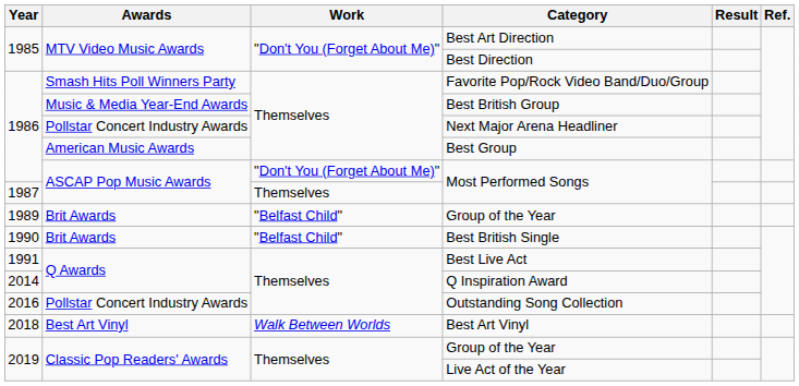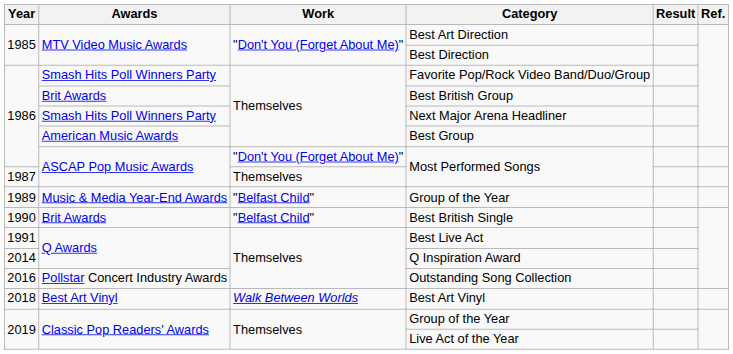Best British Group | Awards: Music & Media Year-End Awards -> Brit Awards
Next Major Arena Headliner | Awards: Pollstar Concert Industry Awards -> Smash Hits Poll Winners Party
1989 / Group of the Year | Awards: Brit Awards -> Music & Media Year-End Awards
